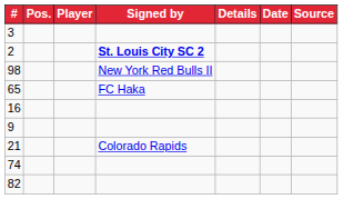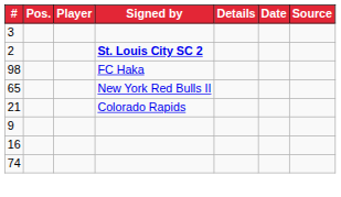98 | Signed by: New York Red Bulls II -> FC Haka
65 | Signed by: FC Haka -> New York Red Bulls II
rows swapped: 21 <-> 16
- row: 82
